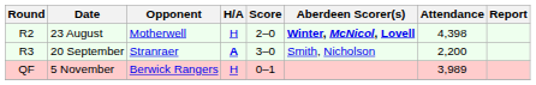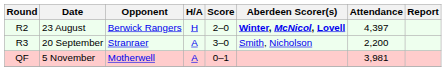23 August | Opponent: Motherwell -> Berwick Rangers
23 August | Attendance: 4,398 -> 4,397
20 September | H/A: bold -> normal
5 November | Opponent: Berwick Rangers -> Motherwell
5 November | H/A: H -> A
5 November | Attendance: 3,989 -> 3,981
